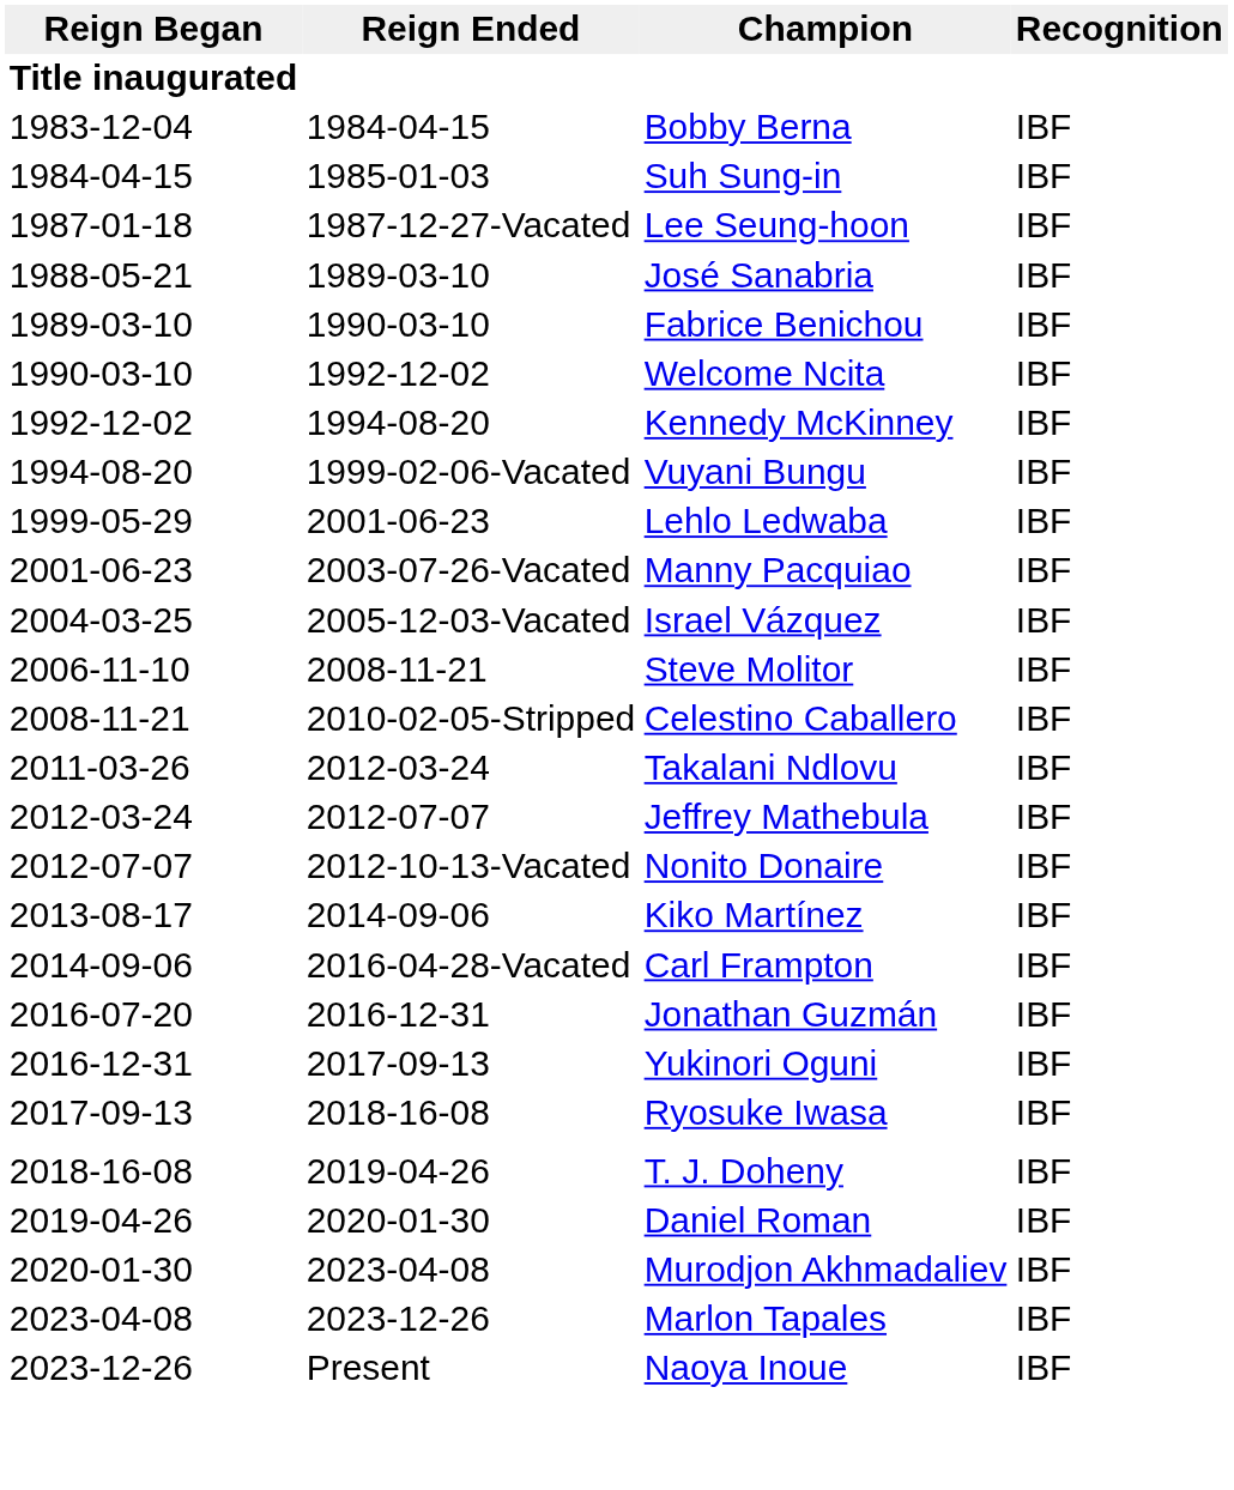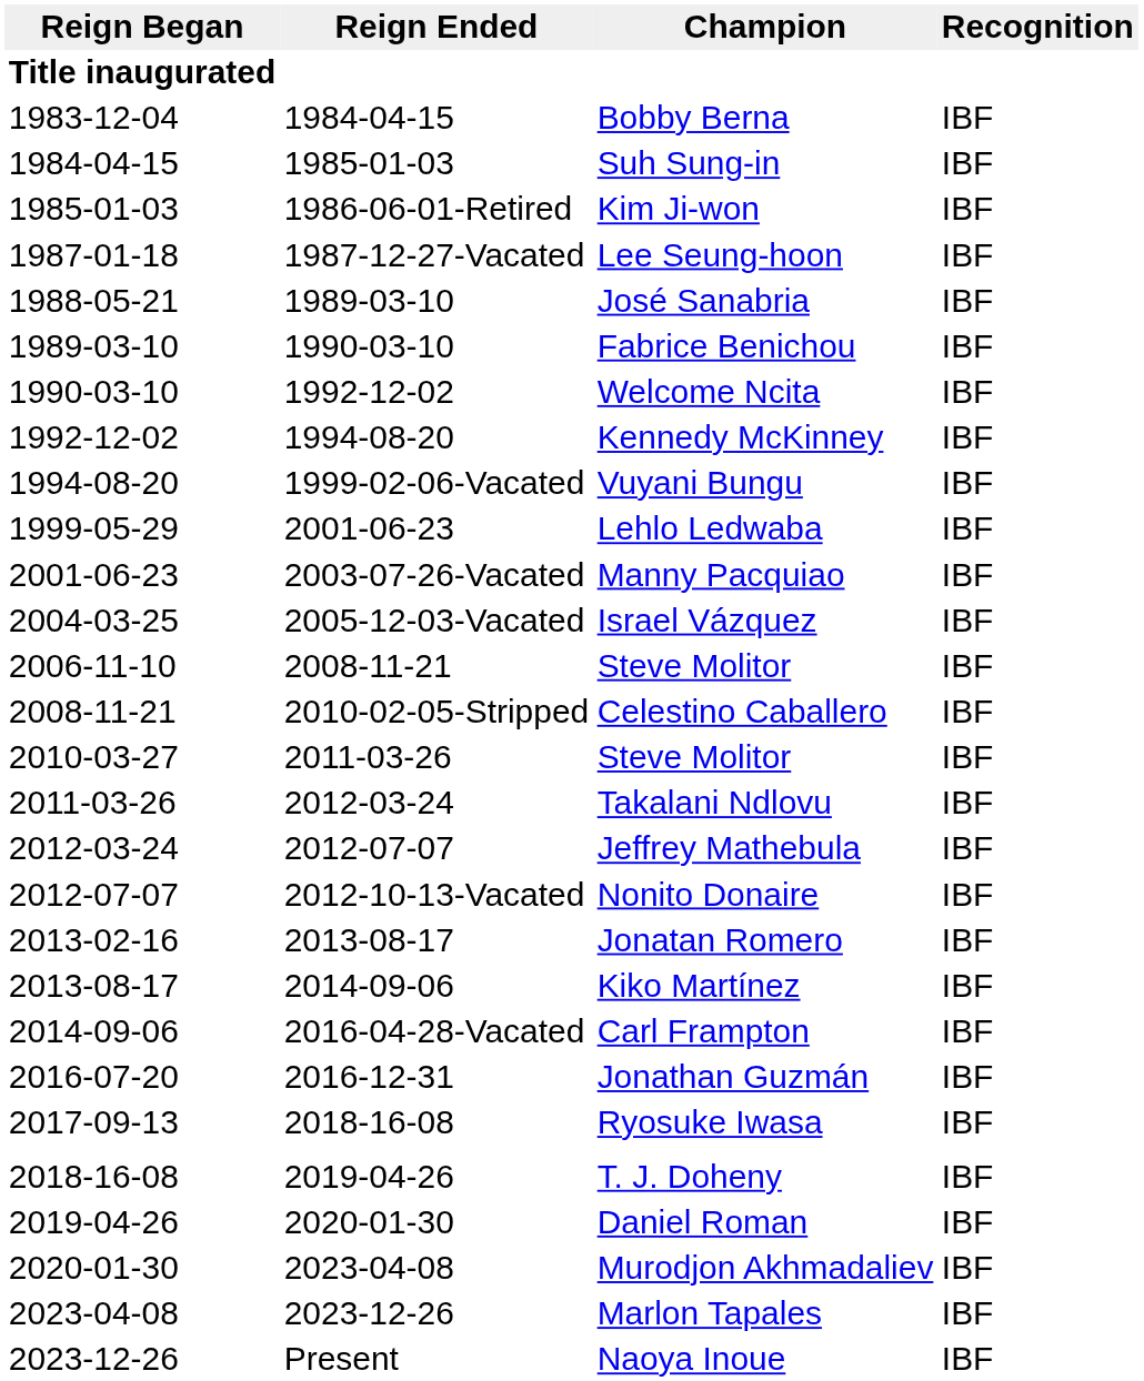+ row: 1985-01-03 | 1986-06-01-Retired | Kim Ji-won | IBF
+ row: 2010-03-27 | 2011-03-26 | Steve Molitor | IBF
+ row: 2013-02-16 | 2013-08-17 | Jonatan Romero | IBF
- row: 2016-12-31 | 2017-09-13 | Yukinori Oguni | IBF
